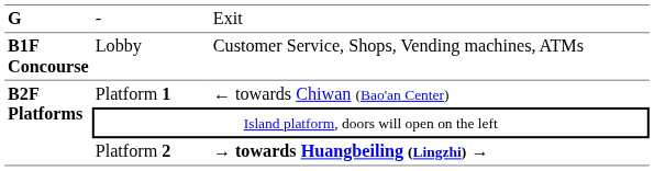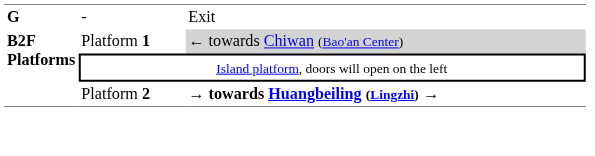- row: B1F Concourse | Lobby | Customer Service, Shops, Vending machines, ATMs
Platform 1 | column 3: no background -> lightgrey background
